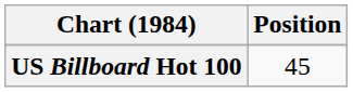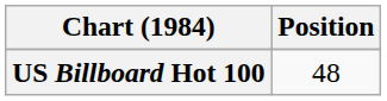US Billboard Hot 100 | Position: 45 -> 48
